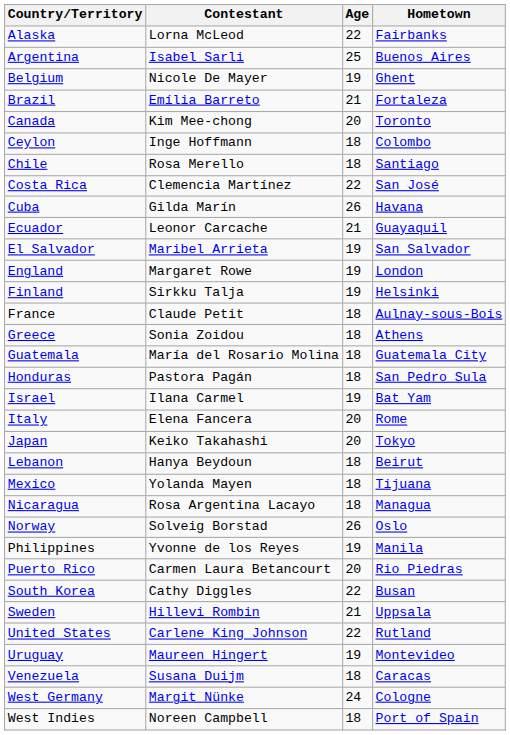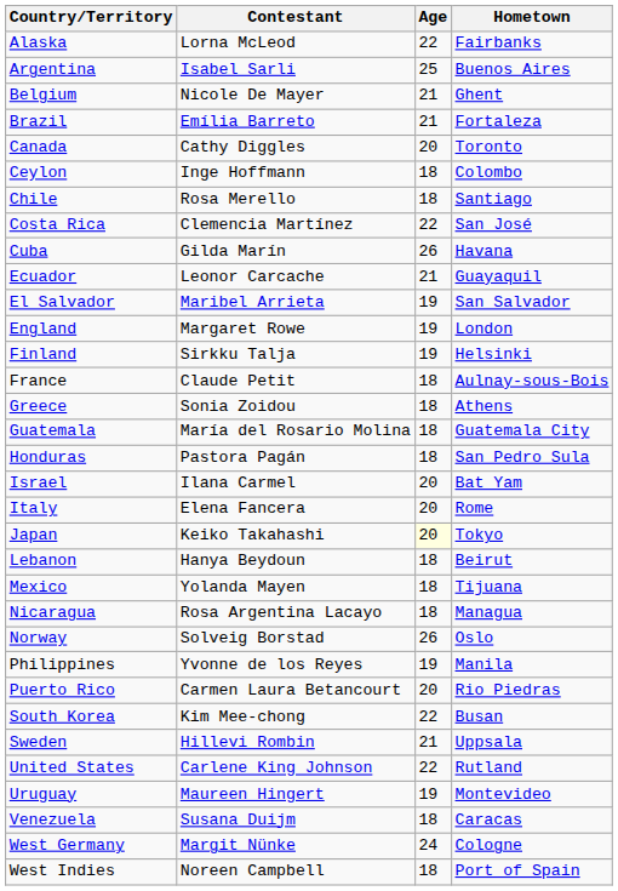Belgium | Age: 19 -> 21
Canada | Contestant: Kim Mee-chong -> Cathy Diggles
Israel | Age: 19 -> 20
Japan | Age: no background -> lightyellow background
South Korea | Contestant: Cathy Diggles -> Kim Mee-chong
